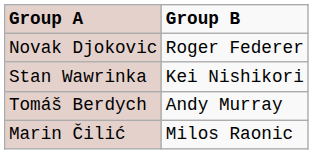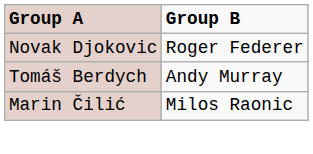- row: Stan Wawrinka | Kei Nishikori
